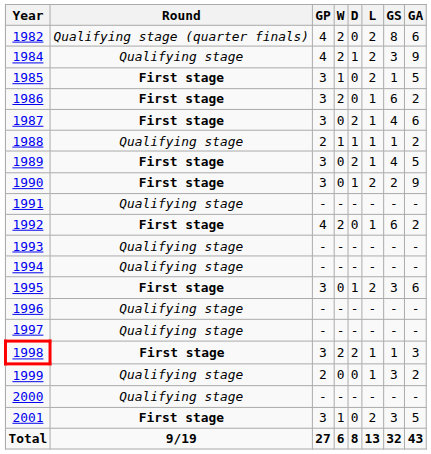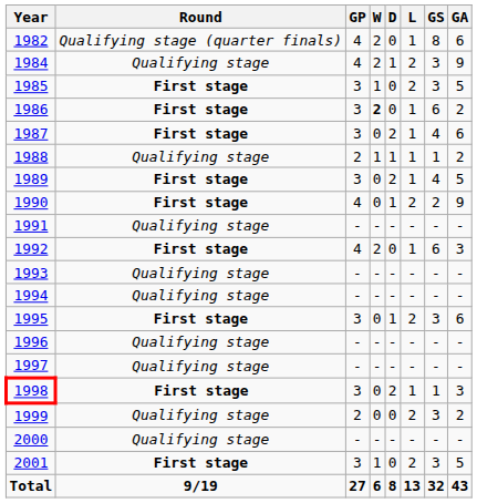1982 | L: 2 -> 1
1985 | GS: 1 -> 3
1986 | W: normal -> bold
1990 | GP: 3 -> 4
1992 | GA: 2 -> 3
1998 | W: 2 -> 0
1999 | L: 1 -> 2
